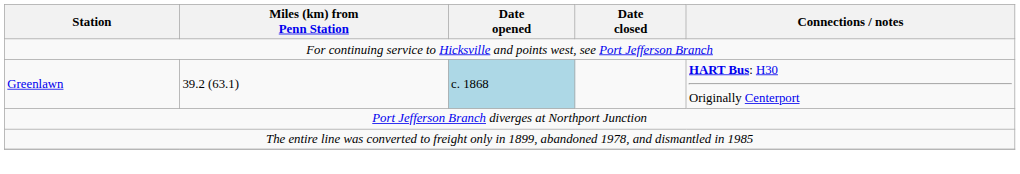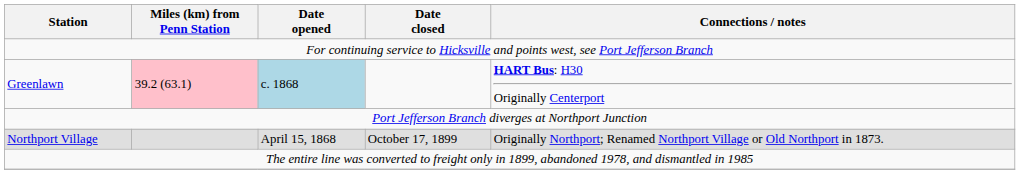Greenlawn | Miles (km) from Penn Station: no background -> pink background
+ row: Northport Village | April 15, 1868 | October 17, 1899 | Originally Northport; Renamed Northport Village or Old Northport in 1873.
